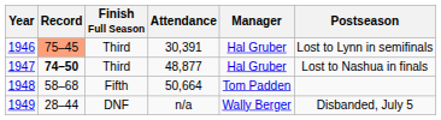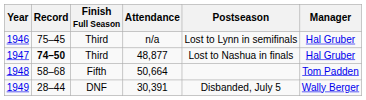columns swapped: Manager <-> Postseason
1946 | Record: lightsalmon background -> no background
1946 | Attendance: 30,391 -> n/a
1949 | Attendance: n/a -> 30,391
